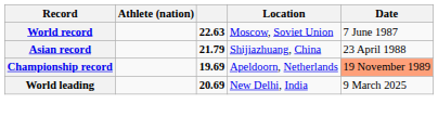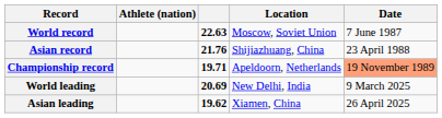Asian record | column 3: 21.79 -> 21.76
Championship record | column 3: 19.69 -> 19.71
+ row: Asian leading | 19.62 | Xiamen, China | 26 April 2025
